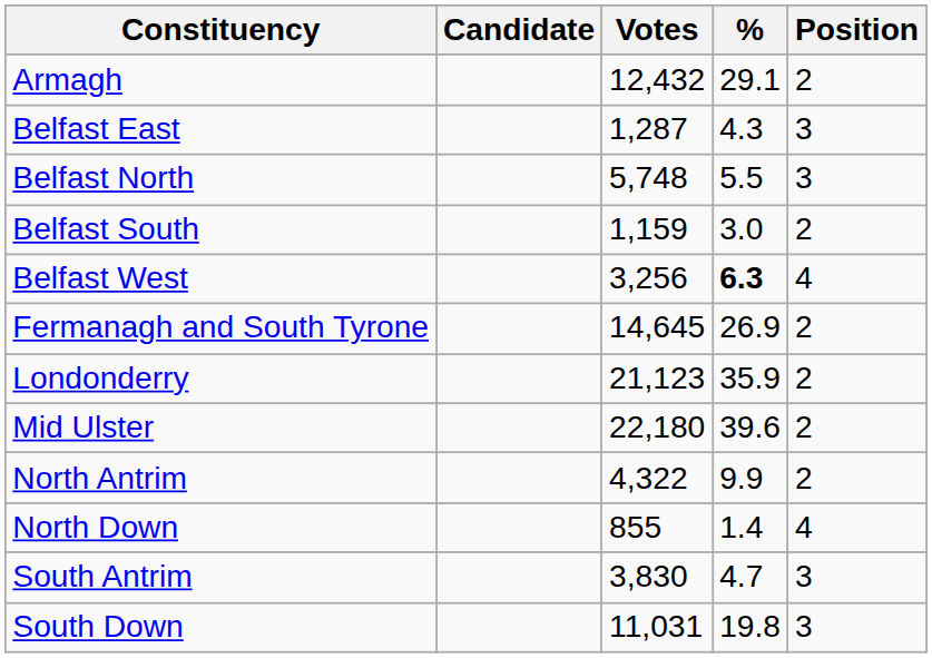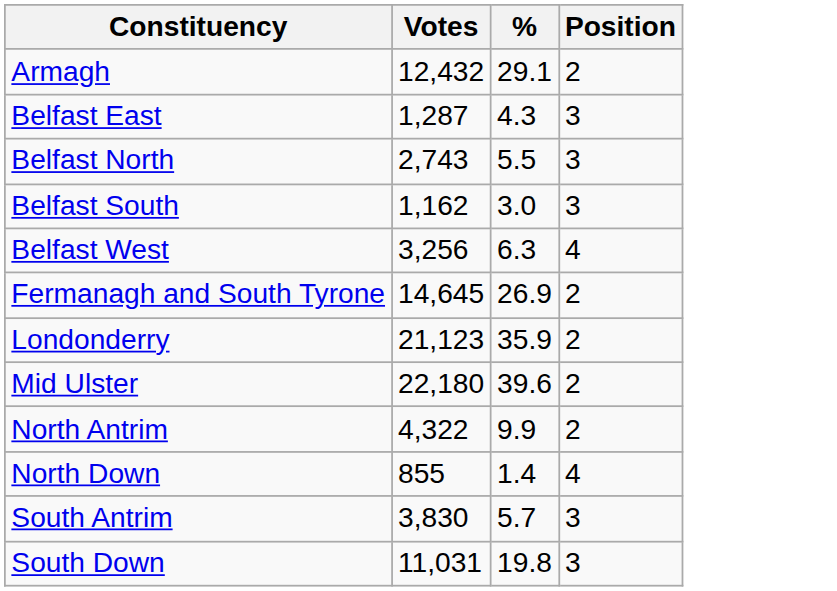- column: Candidate
Belfast North | Votes: 5,748 -> 2,743
Belfast South | Votes: 1,159 -> 1,162
Belfast South | Position: 2 -> 3
Belfast West | %: bold -> normal
South Antrim | %: 4.7 -> 5.7
